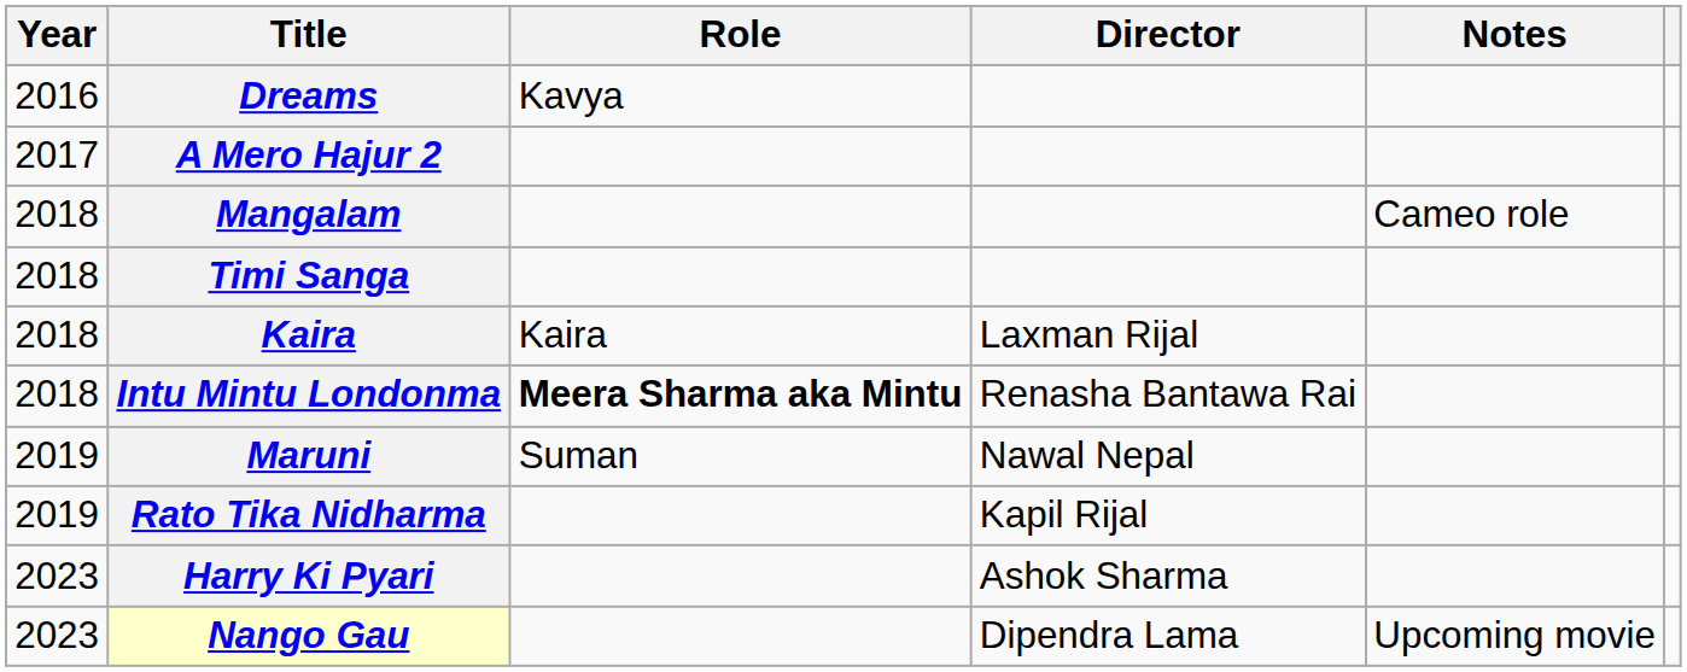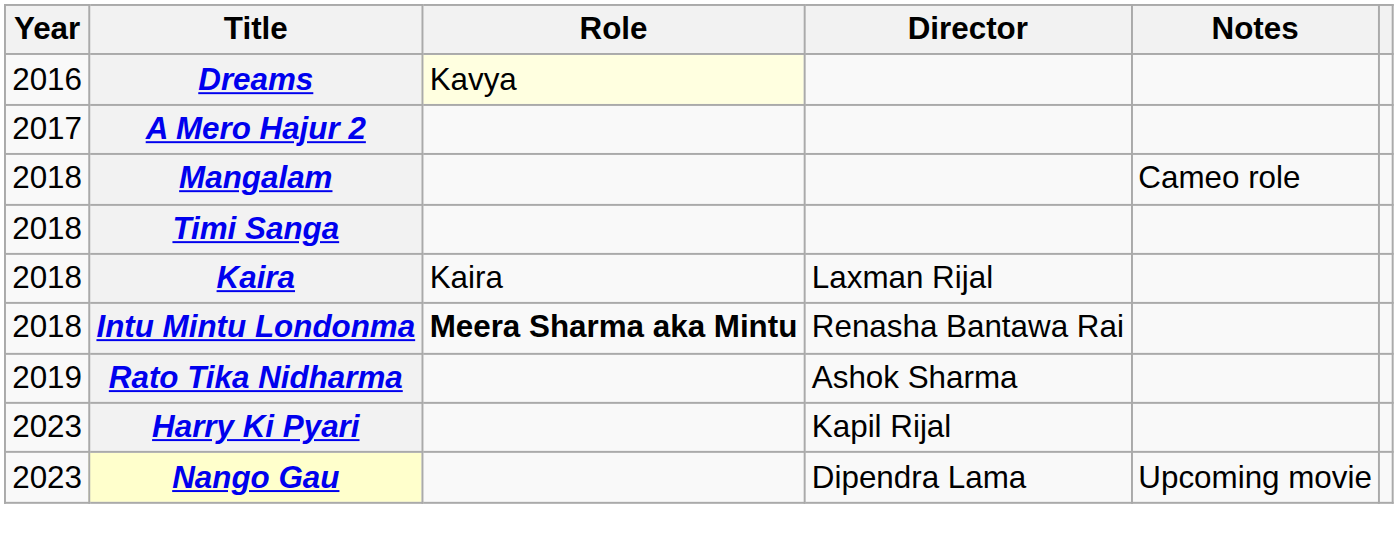Dreams | Role: no background -> lightyellow background
- row: 2019 | Maruni | Suman | Nawal Nepal
Rato Tika Nidharma | Director: Kapil Rijal -> Ashok Sharma
Harry Ki Pyari | Director: Ashok Sharma -> Kapil Rijal
